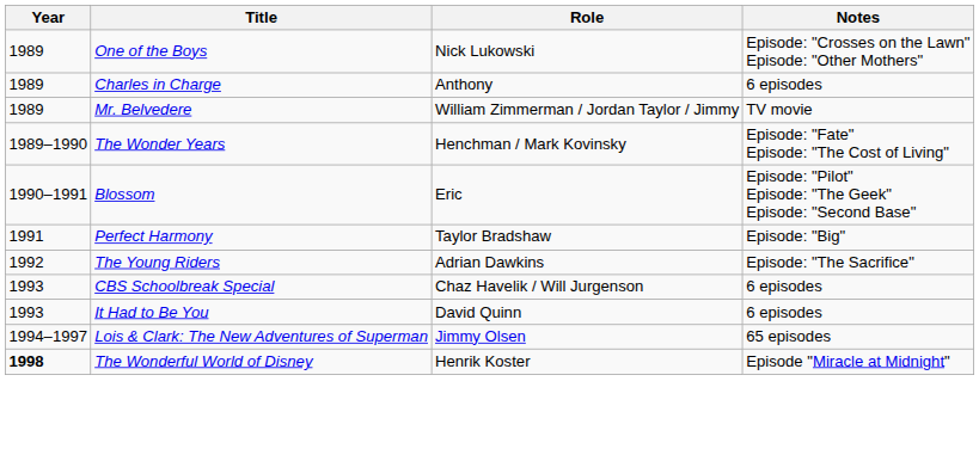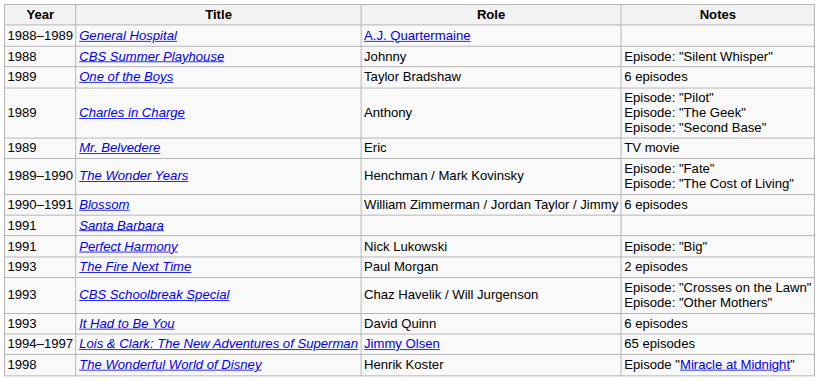+ row: 1988–1989 | General Hospital | A.J. Quartermaine
+ row: 1988 | CBS Summer Playhouse | Johnny | Episode: "Silent Whisper"
One of the Boys | Role: Nick Lukowski -> Taylor Bradshaw
One of the Boys | Notes: Episode: "Crosses on the Lawn" Episode: "Other Mothers" -> 6 episodes
Charles in Charge | Notes: 6 episodes -> Episode: "Pilot" Episode: "The Geek" Episode: "Second Base"
Mr. Belvedere | Role: William Zimmerman / Jordan Taylor / Jimmy -> Eric
Blossom | Role: Eric -> William Zimmerman / Jordan Taylor / Jimmy
Blossom | Notes: Episode: "Pilot" Episode: "The Geek" Episode: "Second Base" -> 6 episodes
+ row: 1991 | Santa Barbara
Perfect Harmony | Role: Taylor Bradshaw -> Nick Lukowski
- row: 1992 | The Young Riders | Adrian Dawkins | Episode: "The Sacrifice"
+ row: 1993 | The Fire Next Time | Paul Morgan | 2 episodes
CBS Schoolbreak Special | Notes: 6 episodes -> Episode: "Crosses on the Lawn" Episode: "Other Mothers"
The Wonderful World of Disney | Year: bold -> normal
